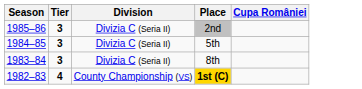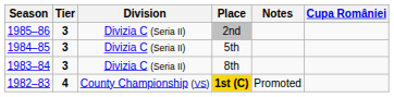+ column: Notes | Promoted
